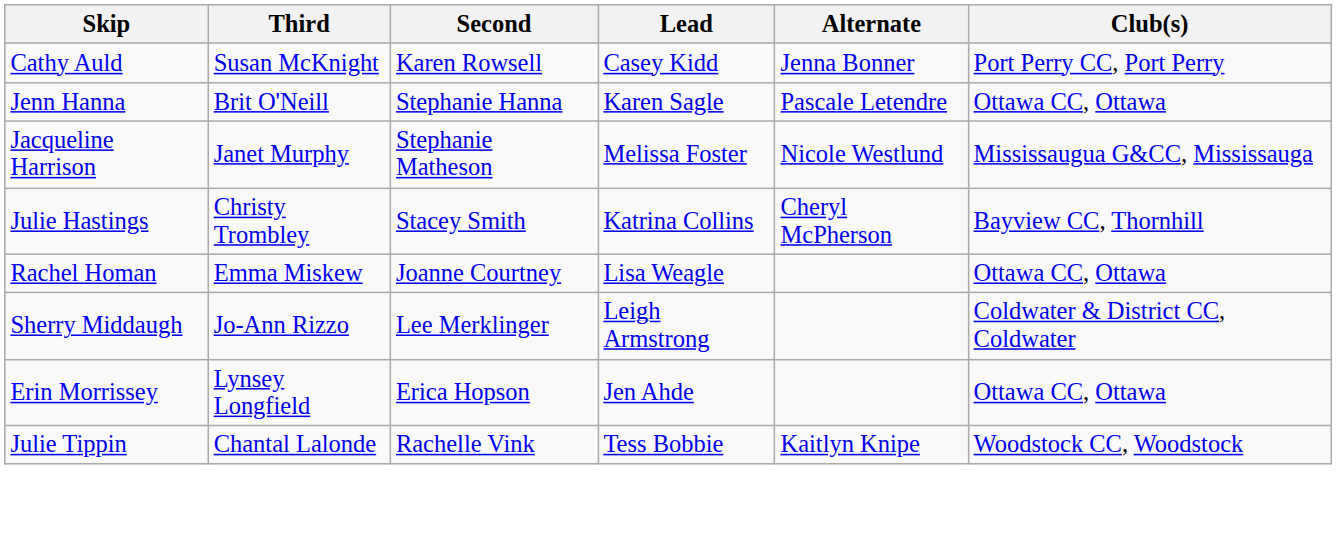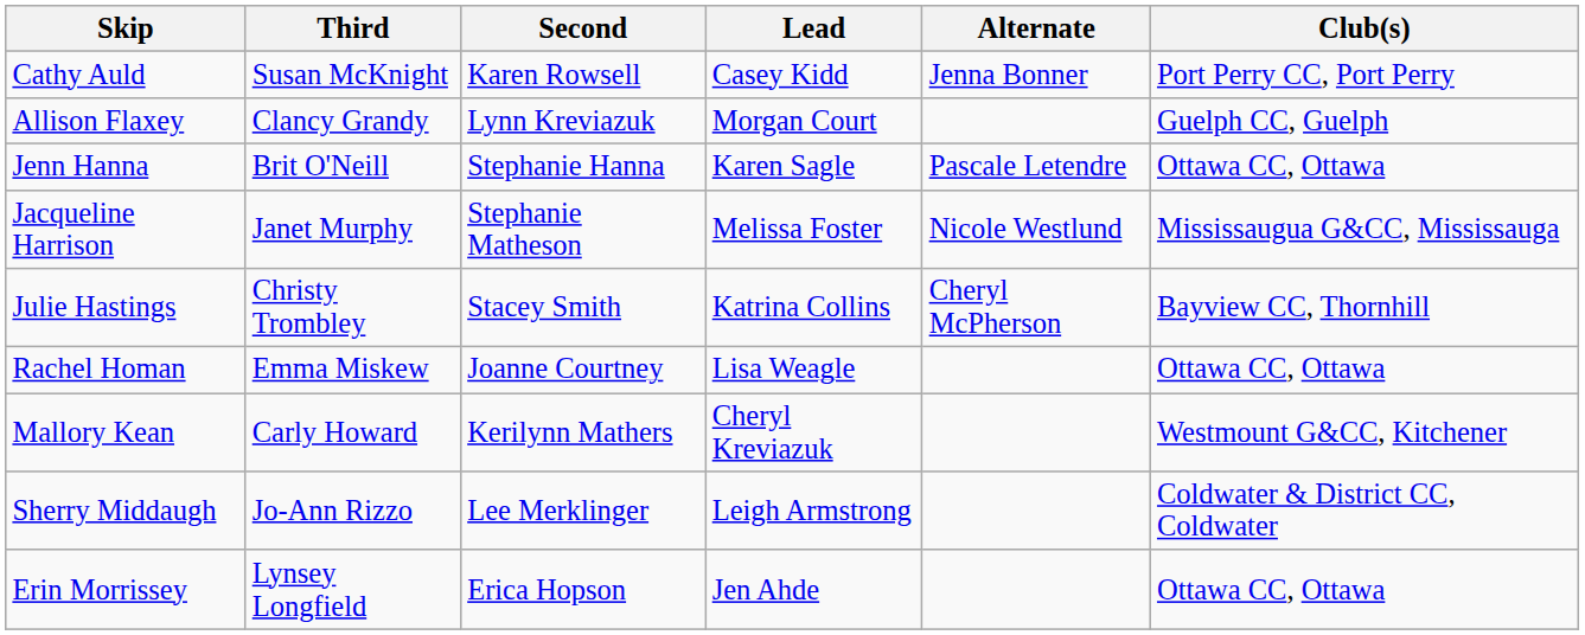+ row: Allison Flaxey | Clancy Grandy | Lynn Kreviazuk | Morgan Court | Guelph CC, Guelph
+ row: Mallory Kean | Carly Howard | Kerilynn Mathers | Cheryl Kreviazuk | Westmount G&CC, Kitchener
- row: Julie Tippin | Chantal Lalonde | Rachelle Vink | Tess Bobbie | Kaitlyn Knipe | Woodstock CC, Woodstock
